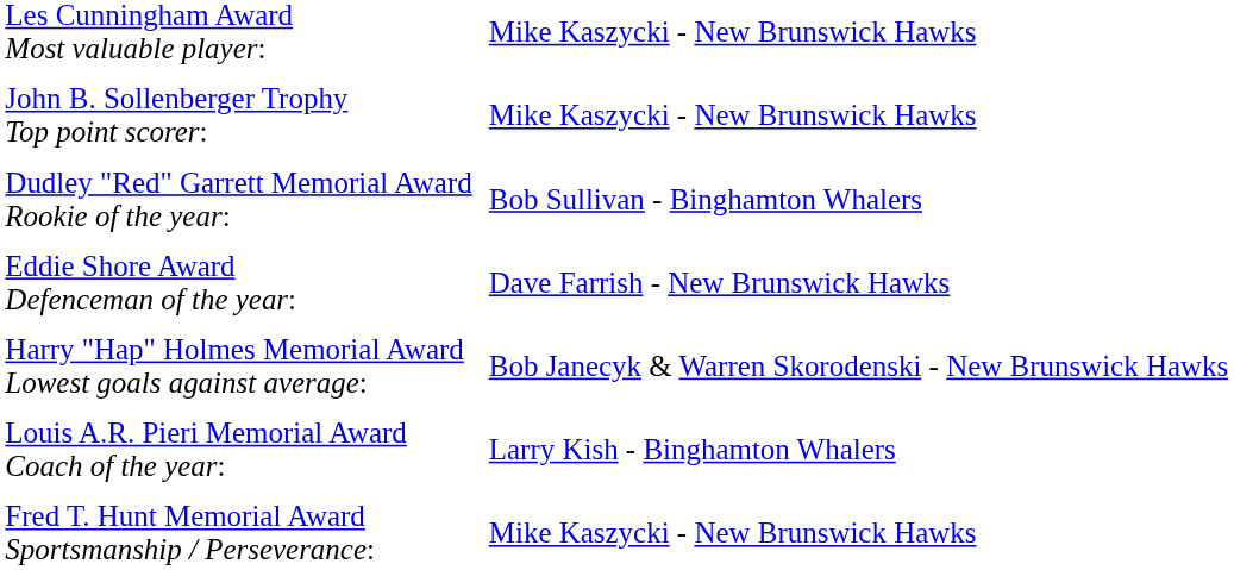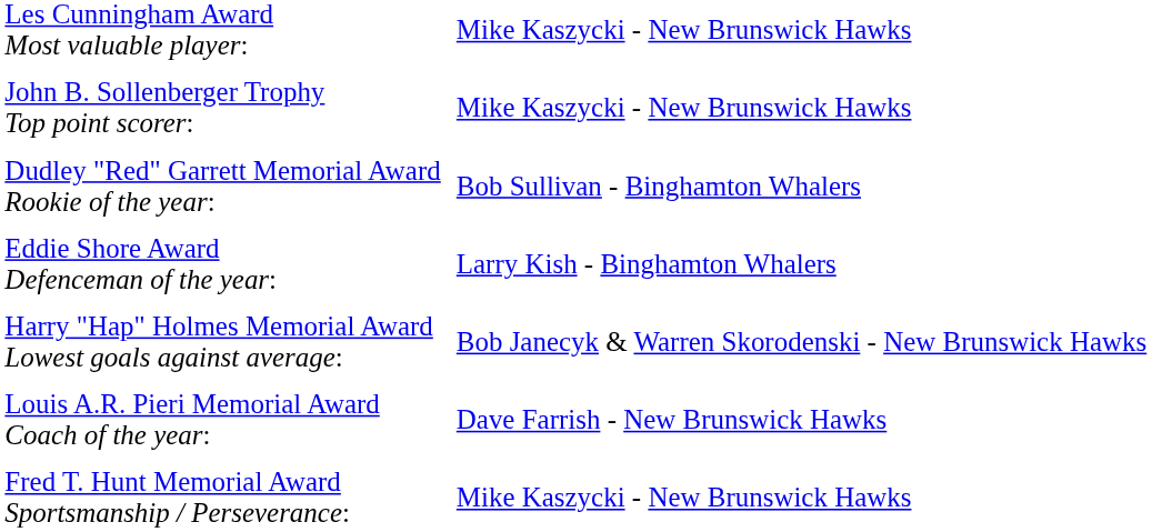Eddie Shore Award Defenceman of the year: | column 2: Dave Farrish - New Brunswick Hawks -> Larry Kish - Binghamton Whalers
Louis A.R. Pieri Memorial Award Coach of the year: | column 2: Larry Kish - Binghamton Whalers -> Dave Farrish - New Brunswick Hawks
